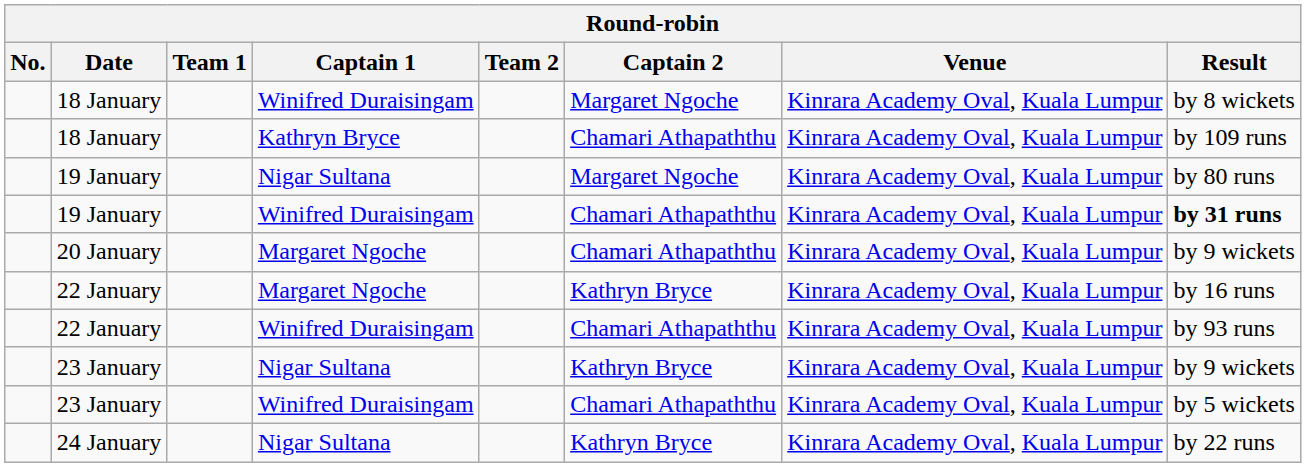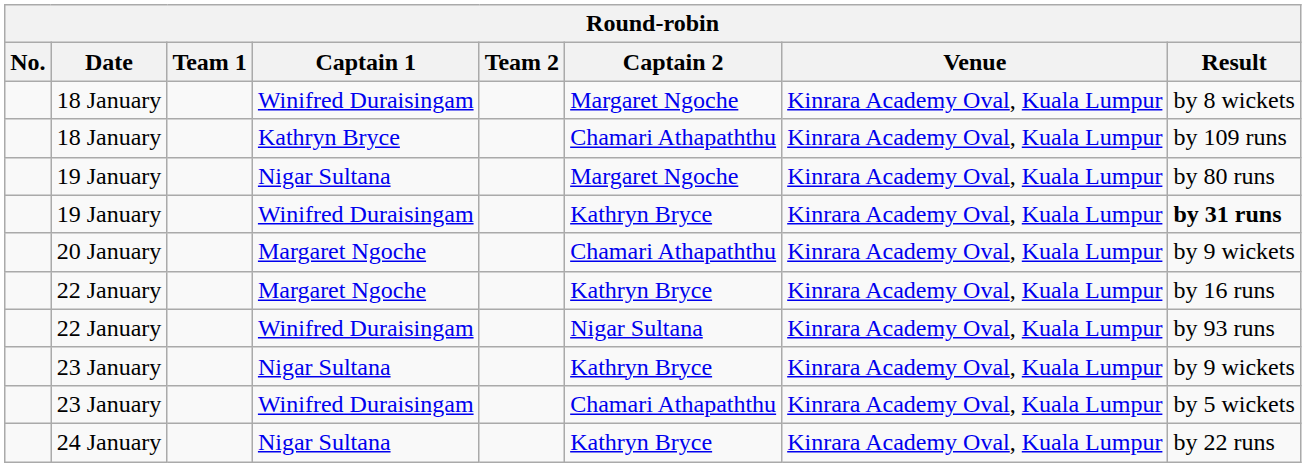19 January / Winifred Duraisingam | Captain 2: Chamari Athapaththu -> Kathryn Bryce
22 January / Winifred Duraisingam | Captain 2: Chamari Athapaththu -> Nigar Sultana
